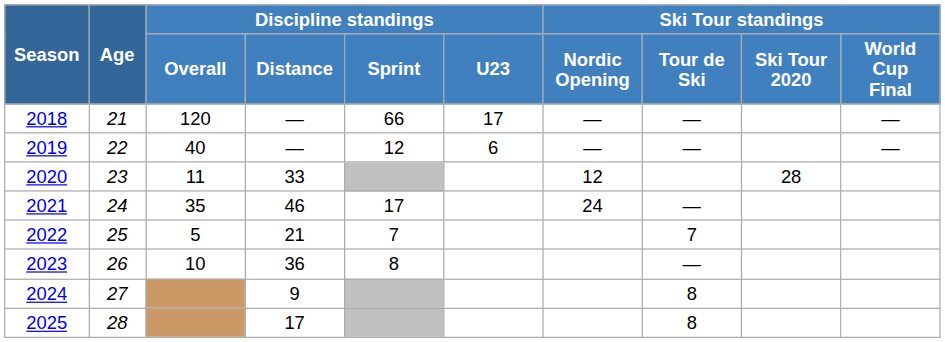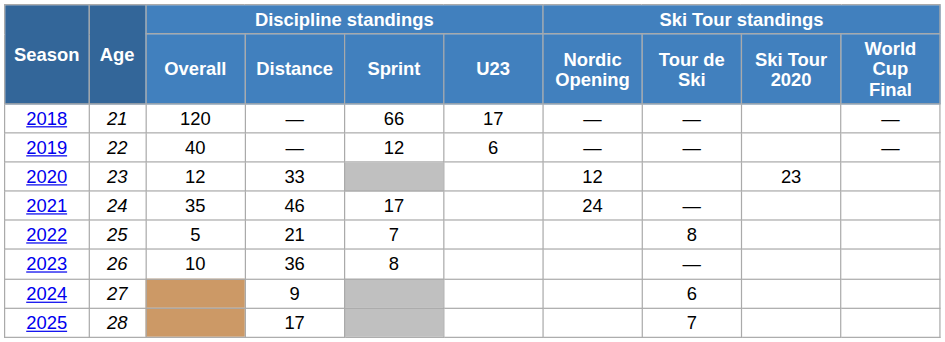2020 | Discipline standings / Overall: 11 -> 12
2020 | Ski Tour standings / Ski Tour 2020: 28 -> 23
2022 | Ski Tour standings / Tour de Ski: 7 -> 8
2024 | Ski Tour standings / Tour de Ski: 8 -> 6
2025 | Ski Tour standings / Tour de Ski: 8 -> 7
